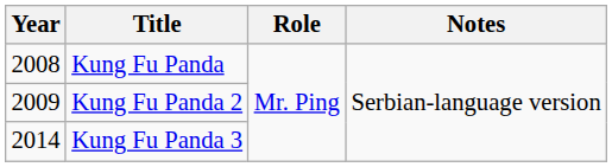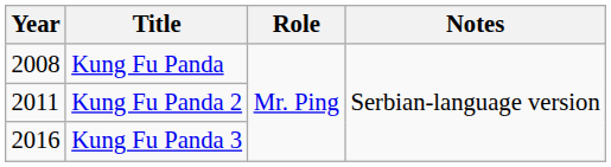Kung Fu Panda 2 | Year: 2009 -> 2011
Kung Fu Panda 3 | Year: 2014 -> 2016
